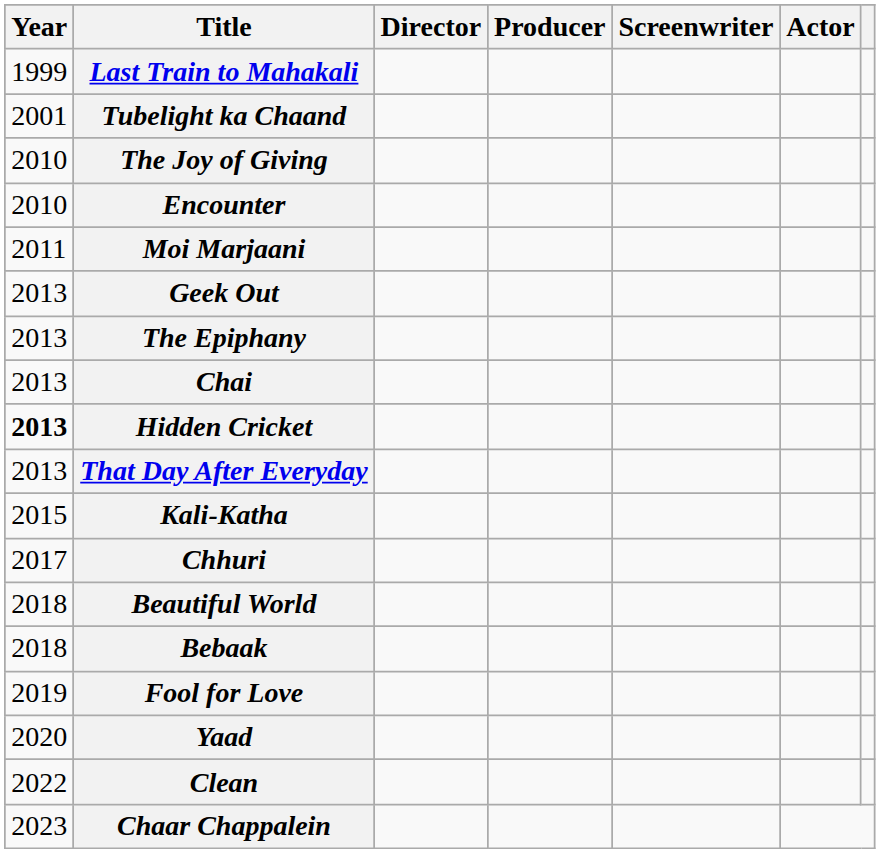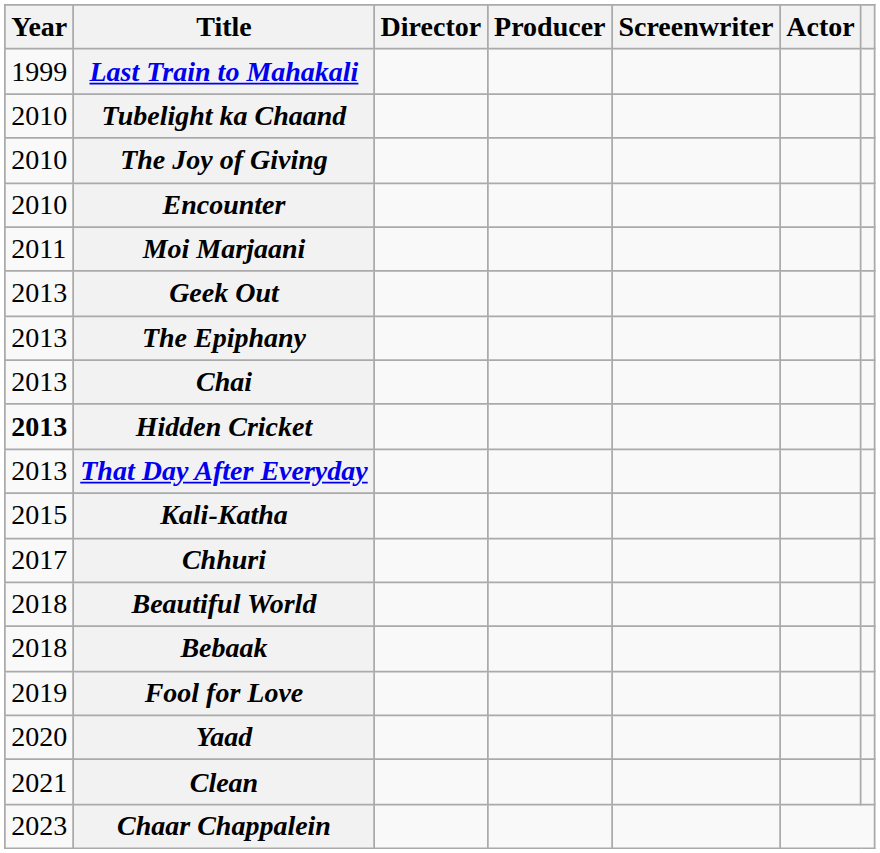Tubelight ka Chaand | Year: 2001 -> 2010
Clean | Year: 2022 -> 2021
